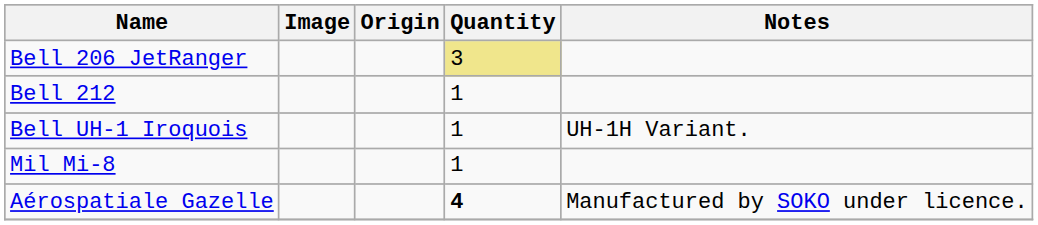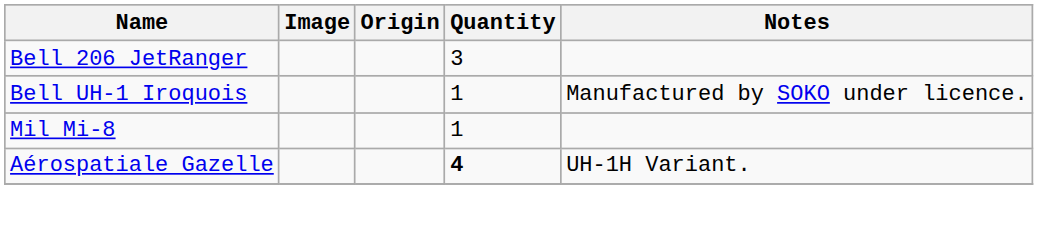Bell 206 JetRanger | Quantity: khaki background -> no background
- row: Bell 212 | 1
Bell UH-1 Iroquois | Notes: UH-1H Variant. -> Manufactured by SOKO under licence.
Aérospatiale Gazelle | Notes: Manufactured by SOKO under licence. -> UH-1H Variant.
